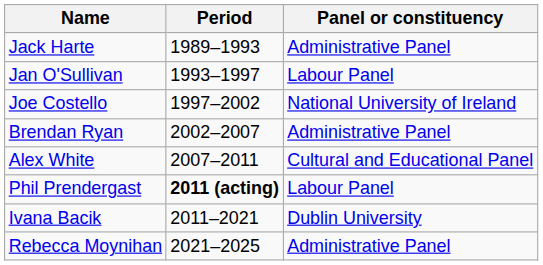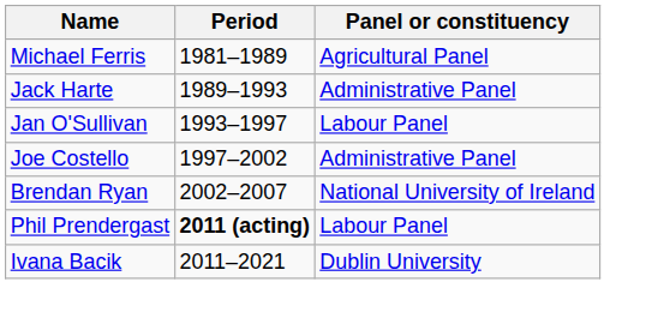+ row: Michael Ferris | 1981–1989 | Agricultural Panel
Joe Costello | Panel or constituency: National University of Ireland -> Administrative Panel
Brendan Ryan | Panel or constituency: Administrative Panel -> National University of Ireland
- row: Alex White | 2007–2011 | Cultural and Educational Panel
- row: Rebecca Moynihan | 2021–2025 | Administrative Panel
